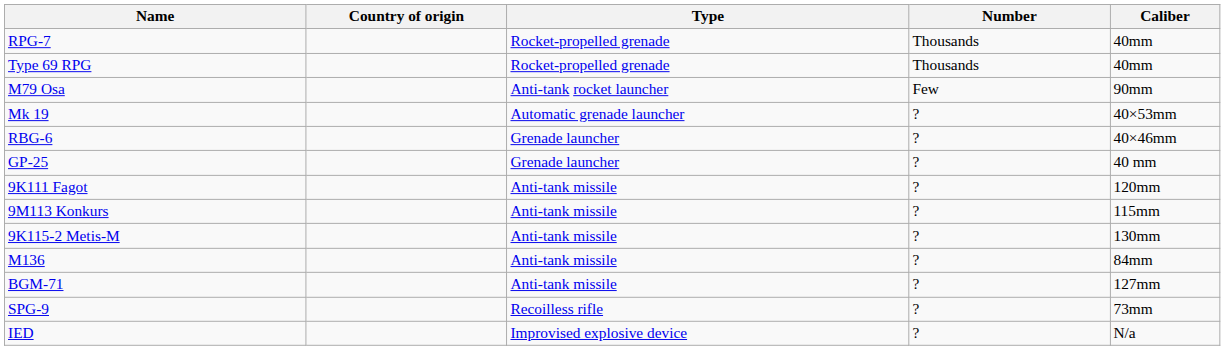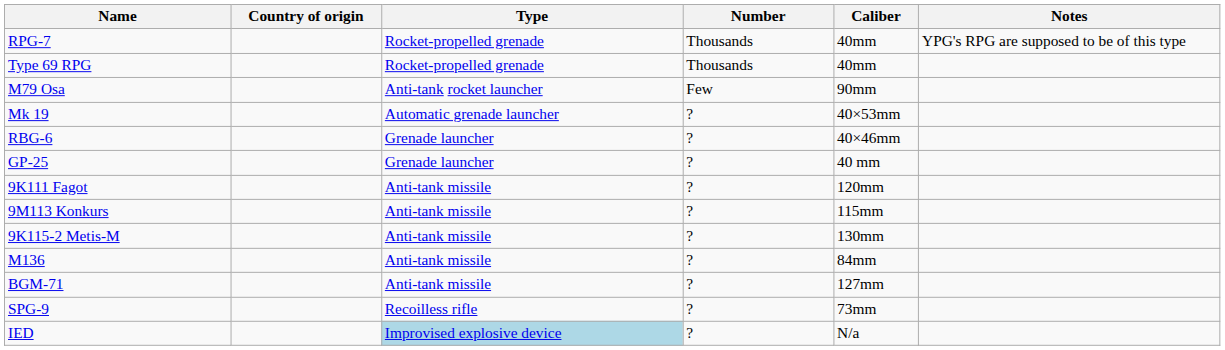+ column: Notes | YPG's RPG are supposed to be of this type
IED | Type: no background -> lightblue background
